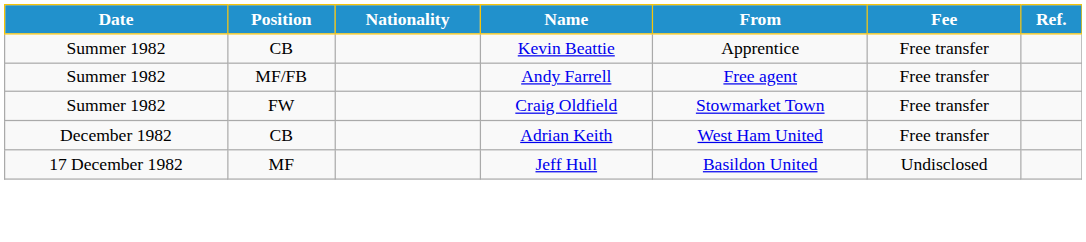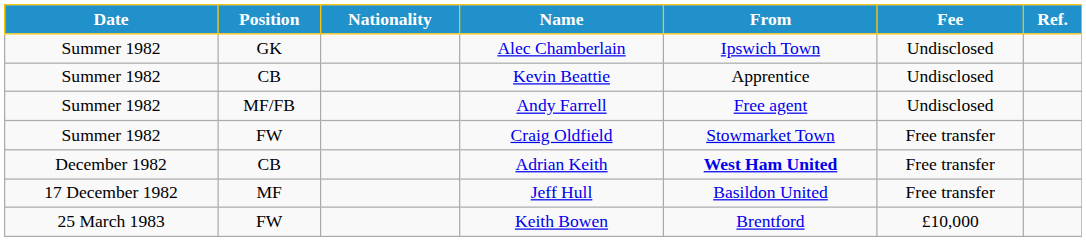+ row: Summer 1982 | GK | Alec Chamberlain | Ipswich Town | Undisclosed
Kevin Beattie | Fee: Free transfer -> Undisclosed
Andy Farrell | Fee: Free transfer -> Undisclosed
Adrian Keith | From: normal -> bold
Jeff Hull | Fee: Undisclosed -> Free transfer
+ row: 25 March 1983 | FW | Keith Bowen | Brentford | £10,000
